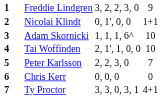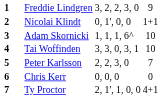Tai Woffinden | column 4: 2, 1', 1, 0, 0 -> 3, 3, 0, 3, 1
Ty Proctor | column 4: 3, 3, 0, 3, 1 -> 2, 1', 1, 0, 0
